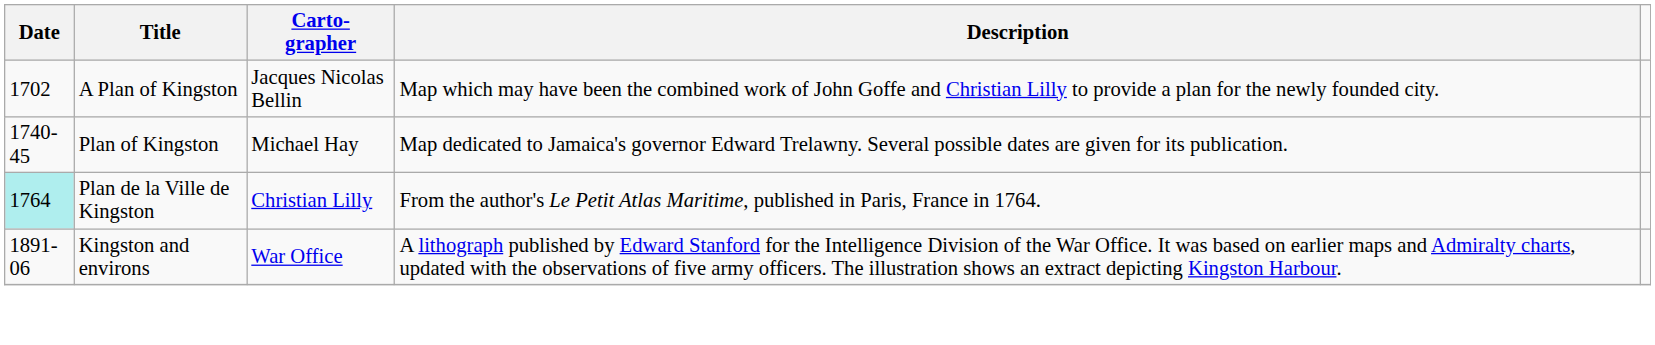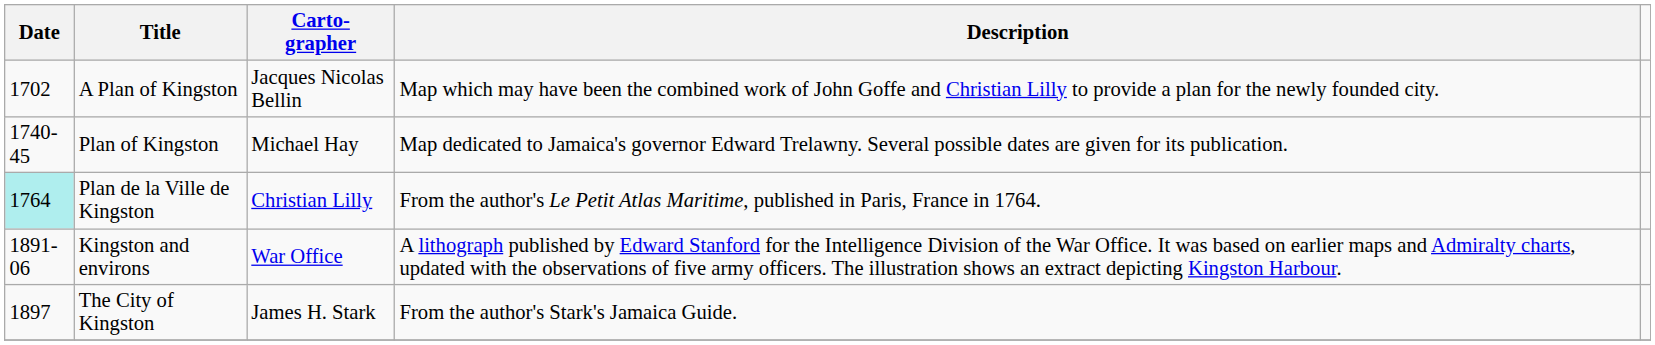+ row: 1897 | The City of Kingston | James H. Stark | From the author's Stark's Jamaica Guide.
